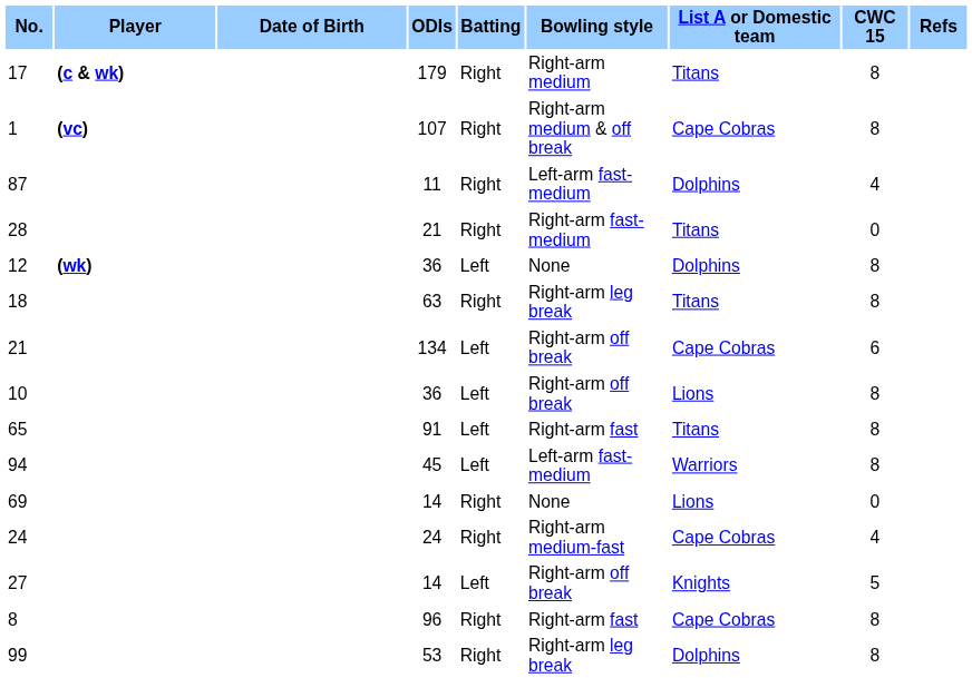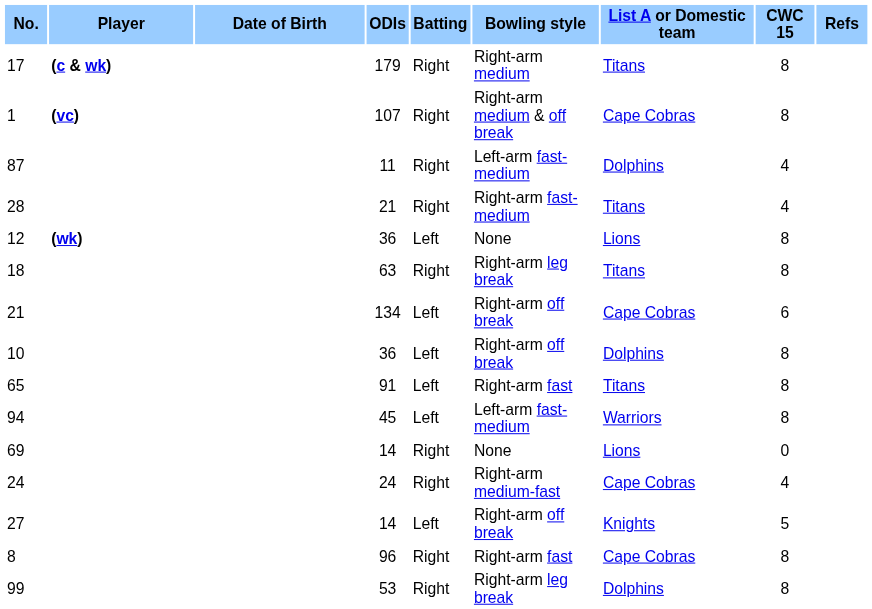28 | CWC 15: 0 -> 4
12 | List A or Domestic team: Dolphins -> Lions
10 | List A or Domestic team: Lions -> Dolphins
